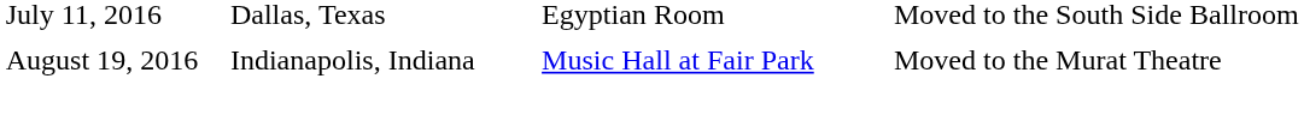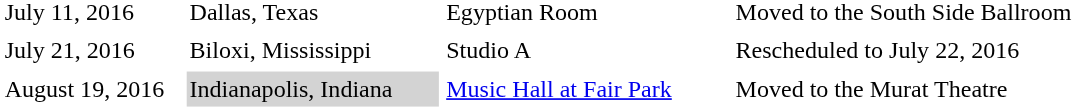+ row: July 21, 2016 | Biloxi, Mississippi | Studio A | Rescheduled to July 22, 2016
August 19, 2016 | column 2: no background -> lightgrey background
